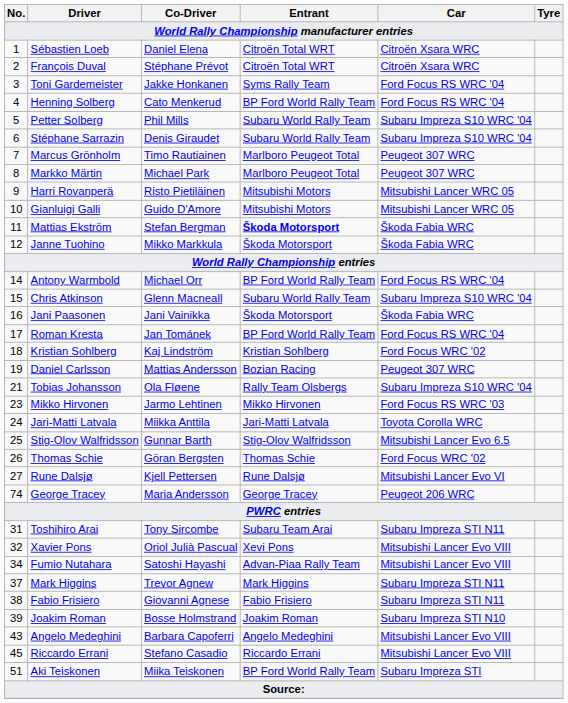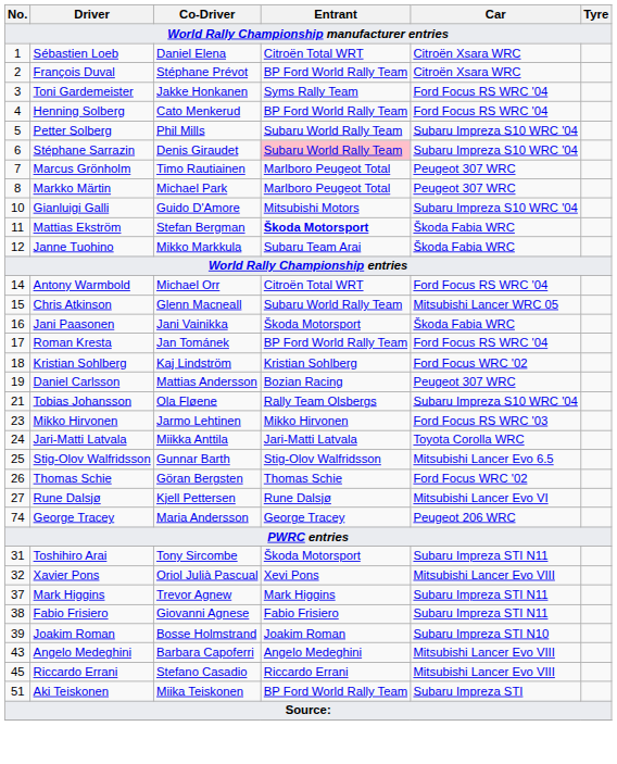François Duval | Entrant: Citroën Total WRT -> BP Ford World Rally Team
Stéphane Sarrazin | Entrant: no background -> pink background
- row: 9 | Harri Rovanperä | Risto Pietiläinen | Mitsubishi Motors | Mitsubishi Lancer WRC 05
Gianluigi Galli | Car: Mitsubishi Lancer WRC 05 -> Subaru Impreza S10 WRC '04
Janne Tuohino | Entrant: Škoda Motorsport -> Subaru Team Arai
Antony Warmbold | Entrant: BP Ford World Rally Team -> Citroën Total WRT
Chris Atkinson | Car: Subaru Impreza S10 WRC '04 -> Mitsubishi Lancer WRC 05
Toshihiro Arai | Entrant: Subaru Team Arai -> Škoda Motorsport
- row: 34 | Fumio Nutahara | Satoshi Hayashi | Advan-Piaa Rally Team | Mitsubishi Lancer Evo VIII
